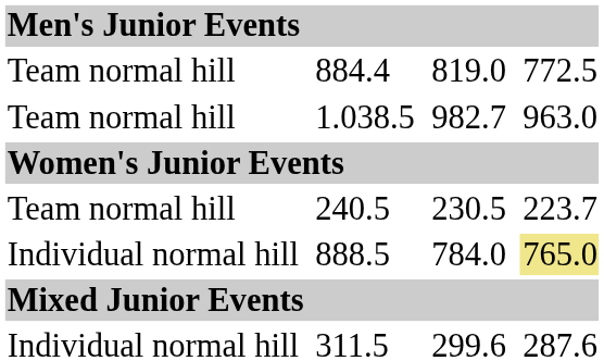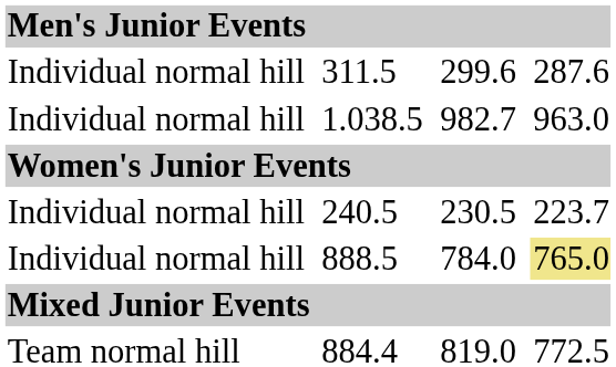rows swapped: 311.5 <-> 884.4
1.038.5 | column 1: Team normal hill -> Individual normal hill
240.5 | column 1: Team normal hill -> Individual normal hill
